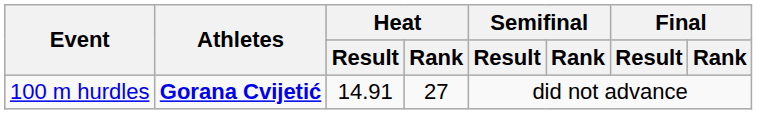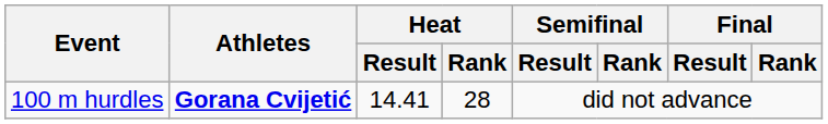100 m hurdles | Heat / Result: 14.91 -> 14.41
100 m hurdles | Heat / Rank: 27 -> 28
